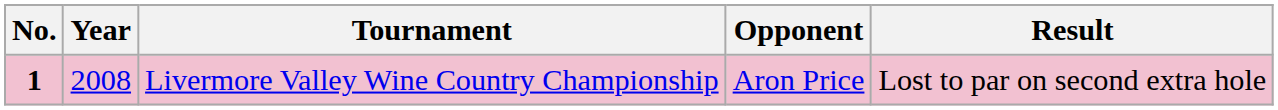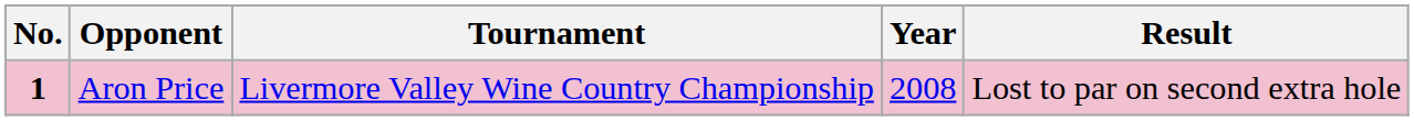columns swapped: Year <-> Opponent
